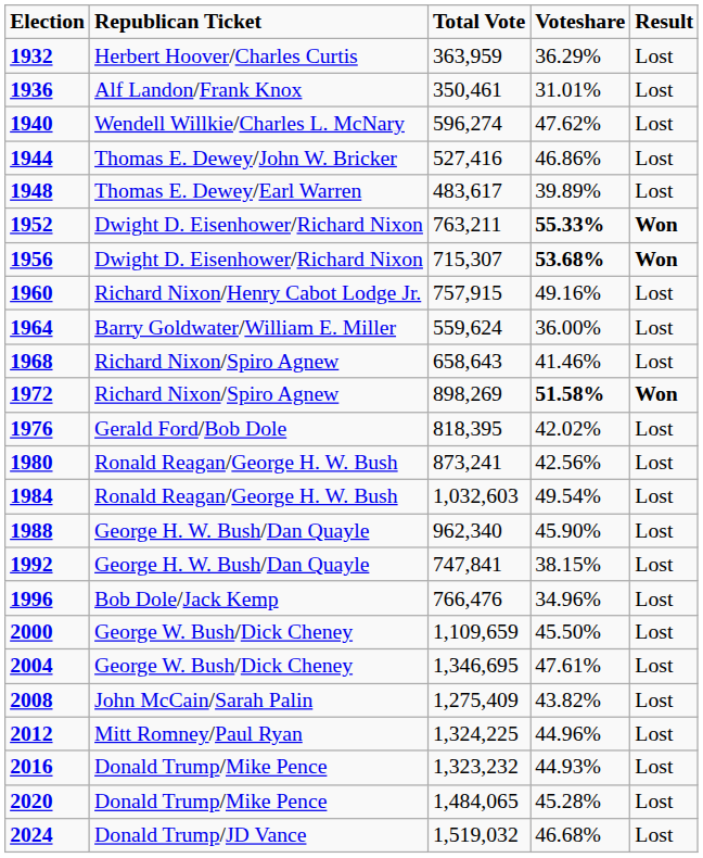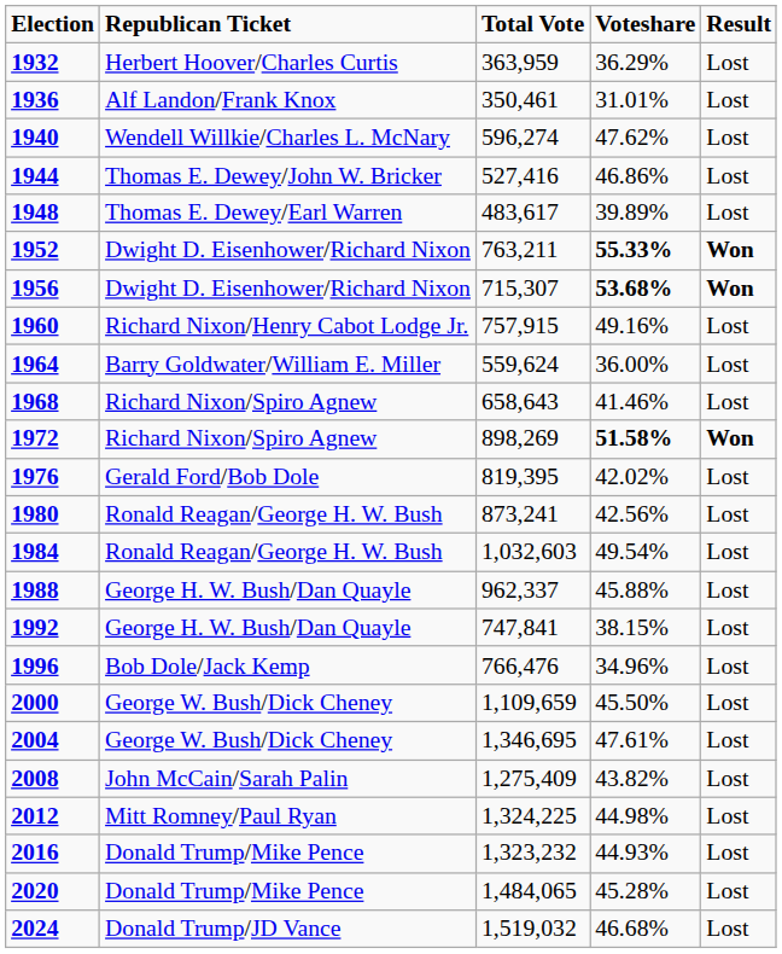1976 | Total Vote: 818,395 -> 819,395
1988 | Total Vote: 962,340 -> 962,337
1988 | Voteshare: 45.90% -> 45.88%
2012 | Voteshare: 44.96% -> 44.98%
